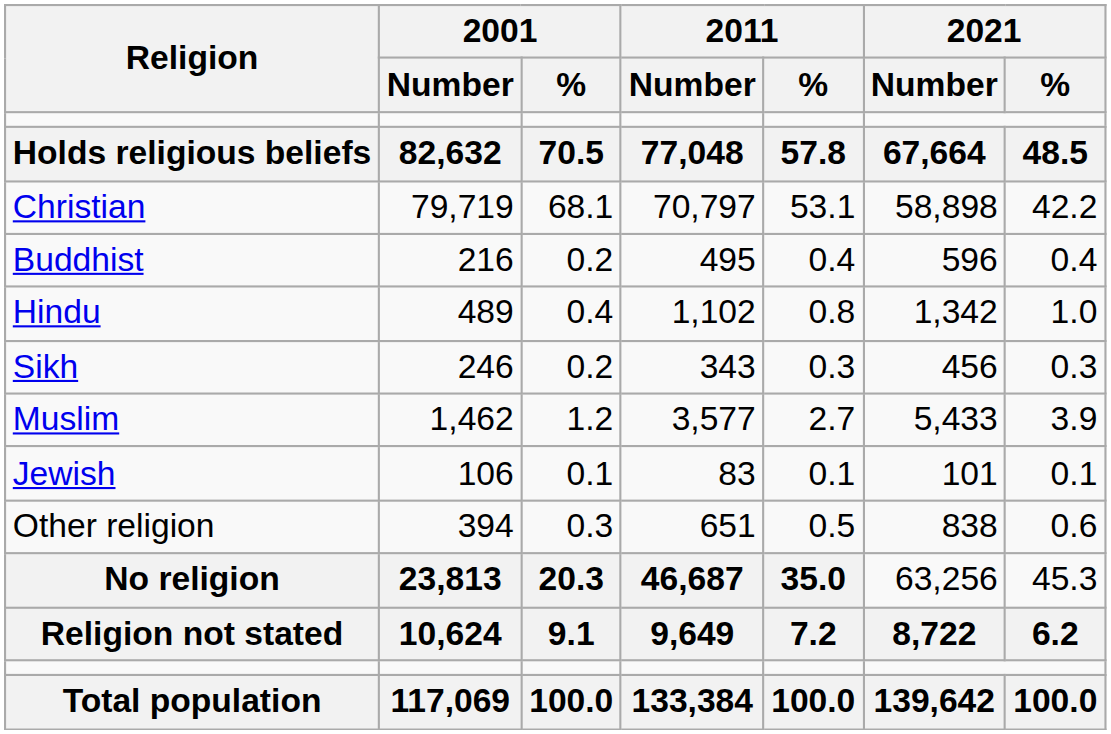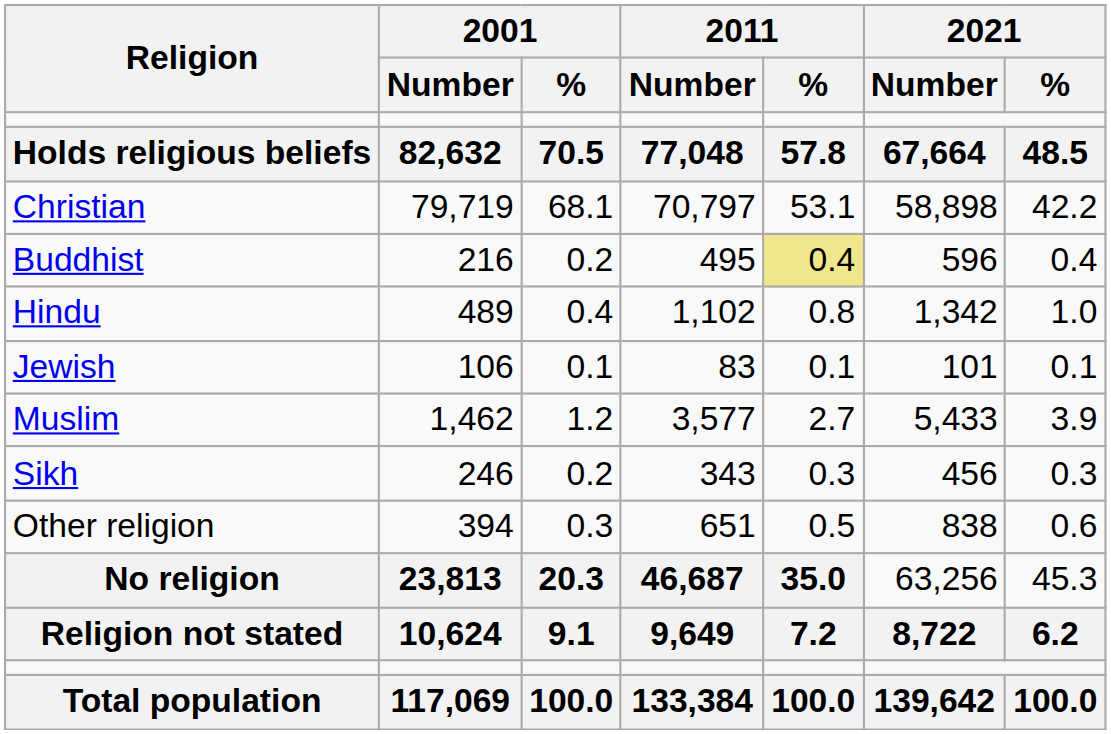Buddhist | 2011 / %: no background -> khaki background
rows swapped: Jewish <-> Sikh
